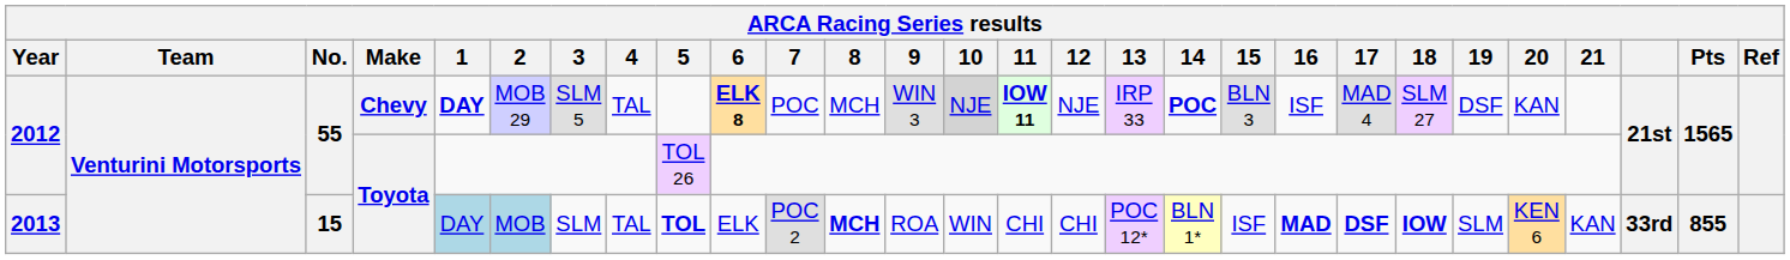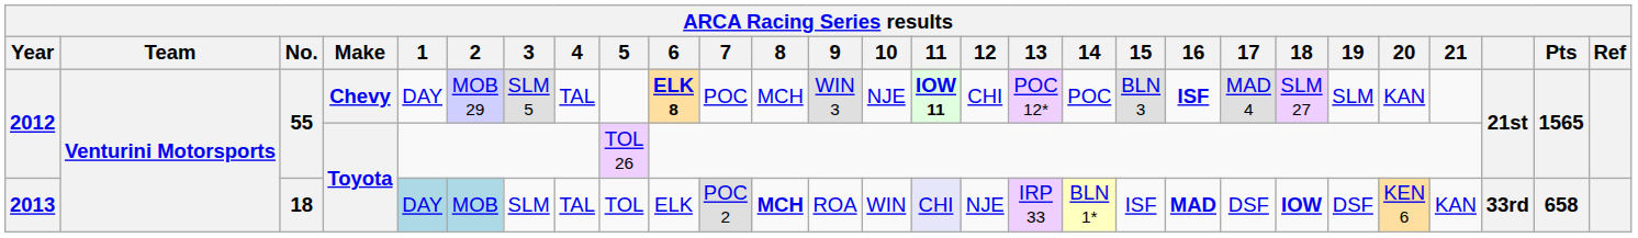2012 / Chevy | 1: bold -> normal
2012 / Chevy | 10: lightgrey background -> no background
2012 / Chevy | 12: NJE -> CHI
2012 / Chevy | 13: IRP 33 -> POC 12*
2012 / Chevy | 14: bold -> normal
2012 / Chevy | 16: normal -> bold
2012 / Chevy | 19: DSF -> SLM
2013 | No.: 15 -> 18
2013 | 5: bold -> normal
2013 | 11: no background -> lavender background
2013 | 12: CHI -> NJE
2013 | 13: POC 12* -> IRP 33
2013 | 17: bold -> normal
2013 | 19: SLM -> DSF
2013 | Pts: 855 -> 658
